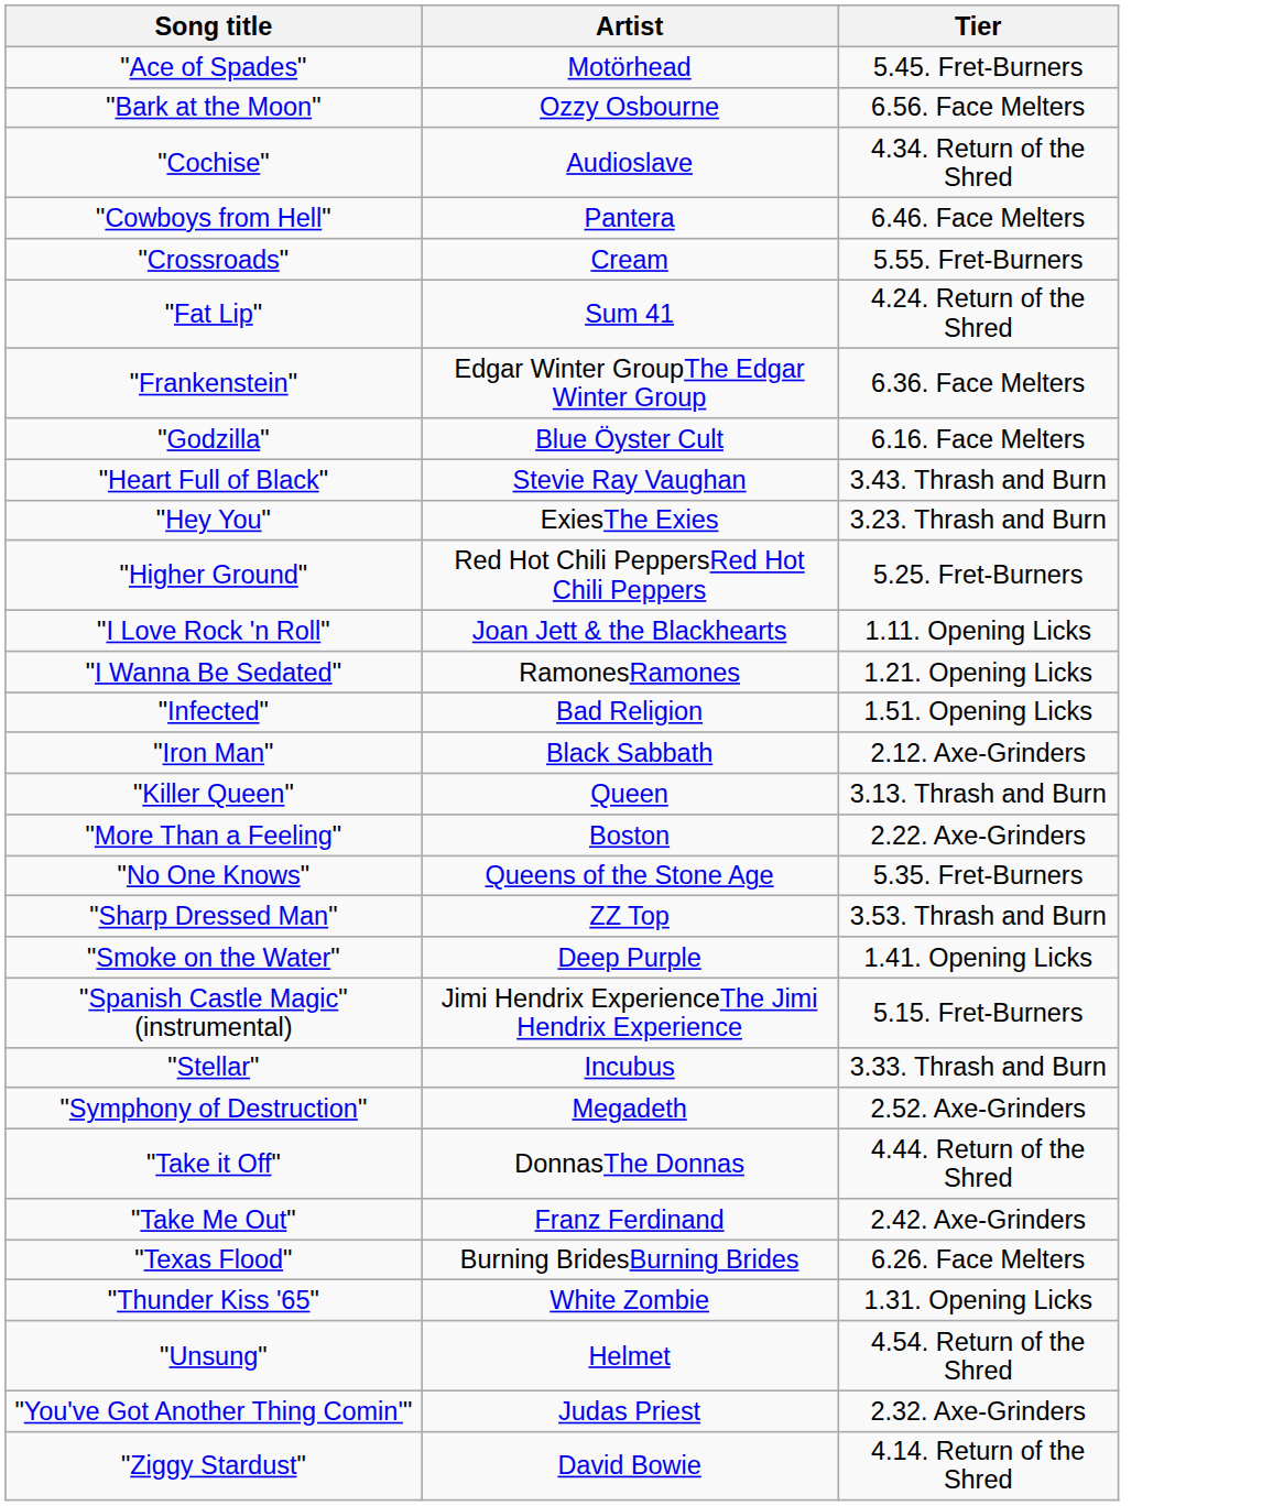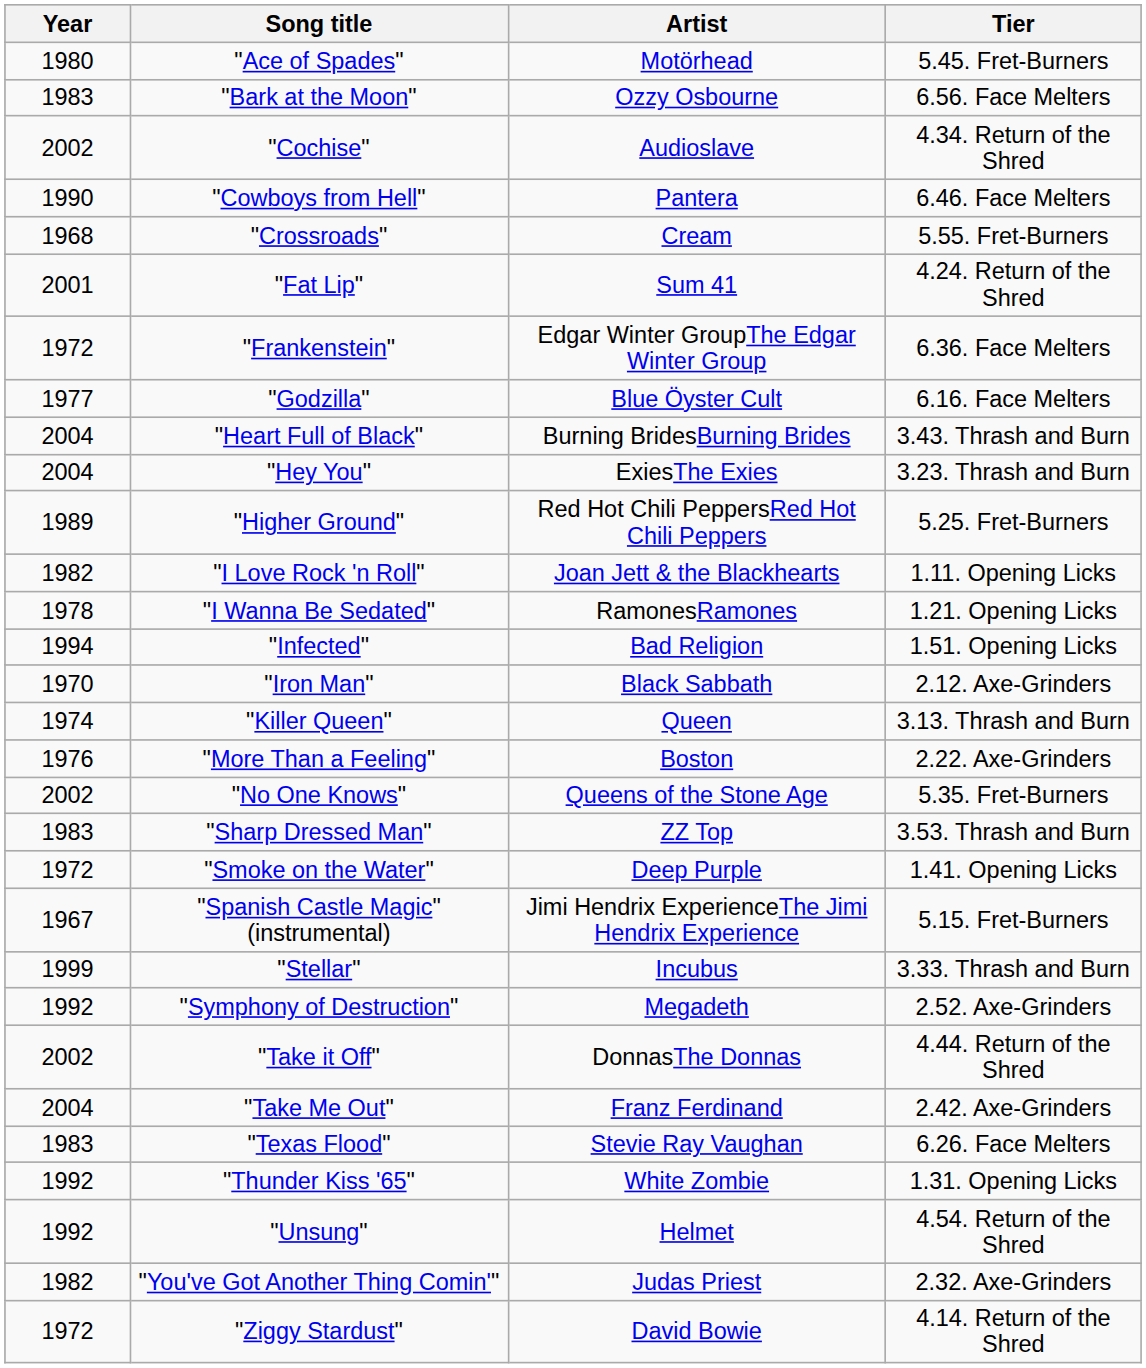+ column: Year | 1980 | 1983 | 2002 | 1990 | 1968 | 2001 | 1972 | 1977 | 2004 | 2004 | 1989 | 1982 | 1978 | 1994 | 1970 | 1974 | 1976 | 2002 | 1983 | 1972 | 1967 | 1999 | 1992 | 2002 | 2004 | 1983 | 1992 | 1992 | 1982 | 1972
"Heart Full of Black" | Artist: Stevie Ray Vaughan -> Burning BridesBurning Brides
"Texas Flood" | Artist: Burning BridesBurning Brides -> Stevie Ray Vaughan
